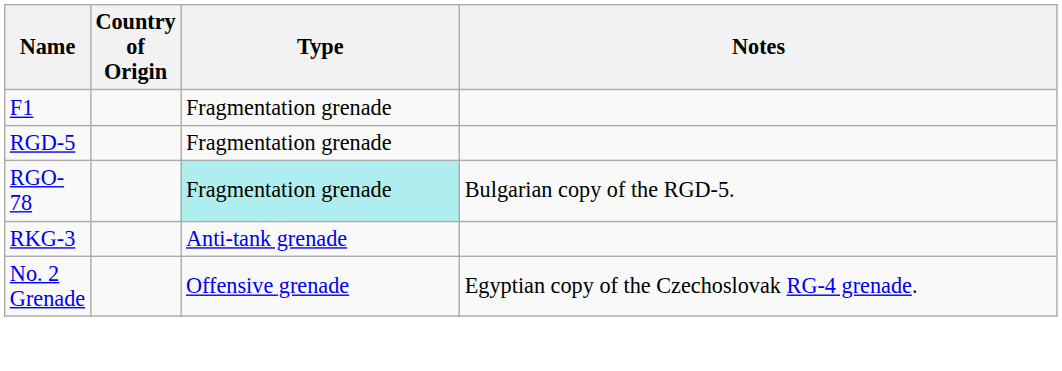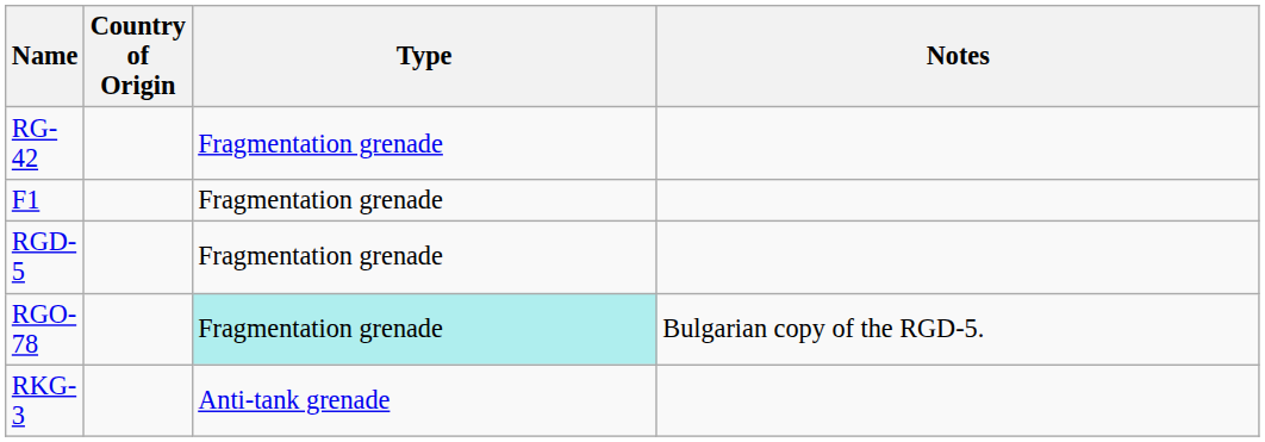+ row: RG-42 | Fragmentation grenade
- row: No. 2 Grenade | Offensive grenade | Egyptian copy of the Czechoslovak RG-4 grenade.
